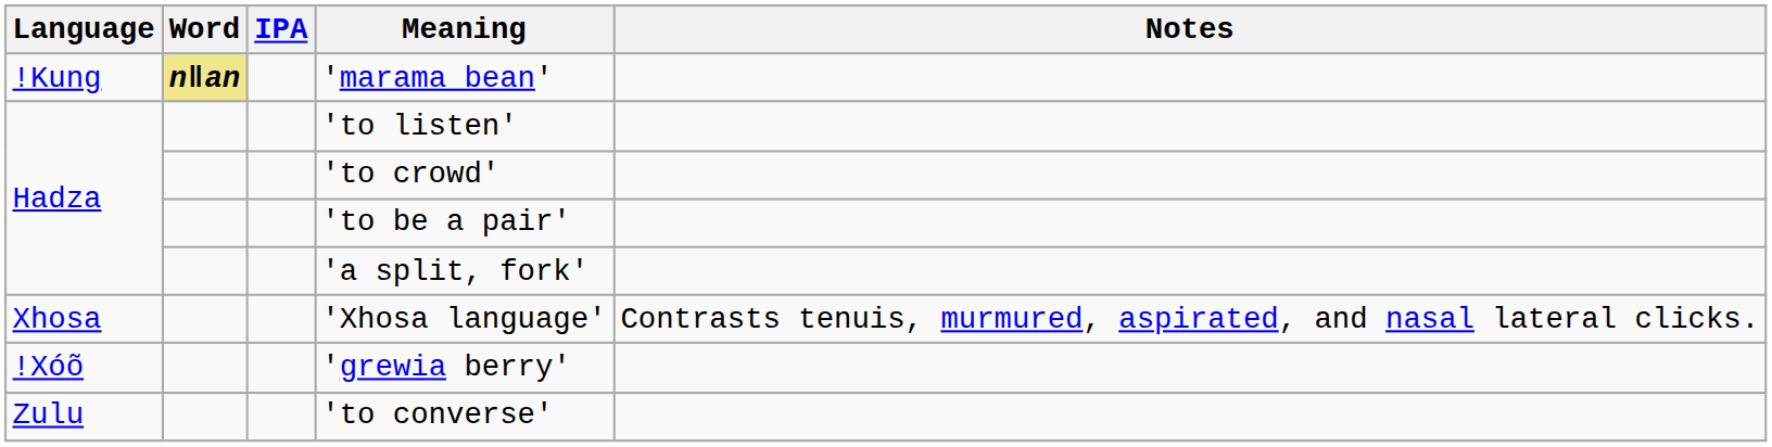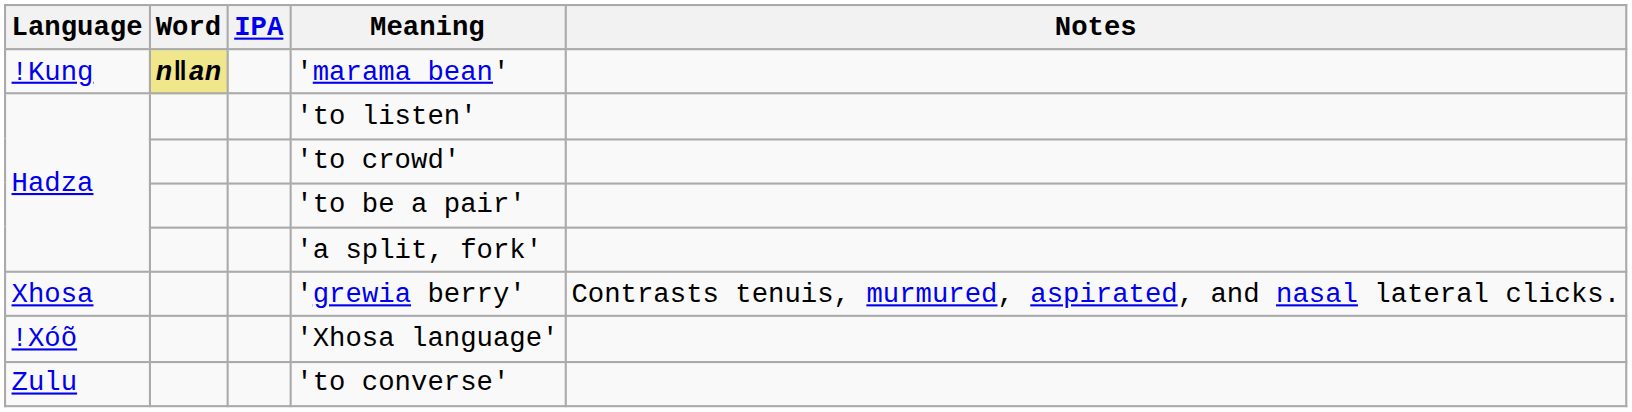Xhosa | Meaning: 'Xhosa language' -> 'grewia berry'
!Xóõ | Meaning: 'grewia berry' -> 'Xhosa language'
